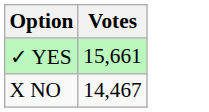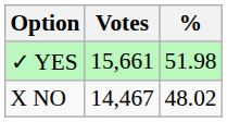+ column: % | 51.98 | 48.02
